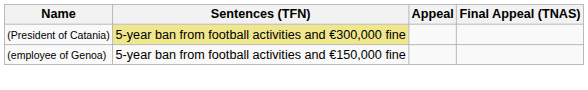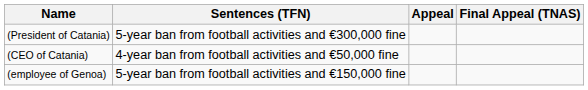(President of Catania) | Sentences (TFN): khaki background -> no background
+ row: (CEO of Catania) | 4-year ban from football activities and €50,000 fine
